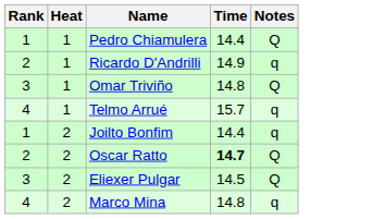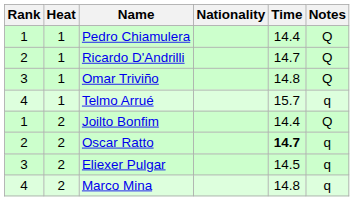+ column: Nationality
Ricardo D'Andrilli | Time: 14.9 -> 14.7
Ricardo D'Andrilli | Notes: q -> Q
Joilto Bonfim | Notes: q -> Q
Oscar Ratto | Notes: Q -> q
Eliexer Pulgar | Notes: Q -> q
